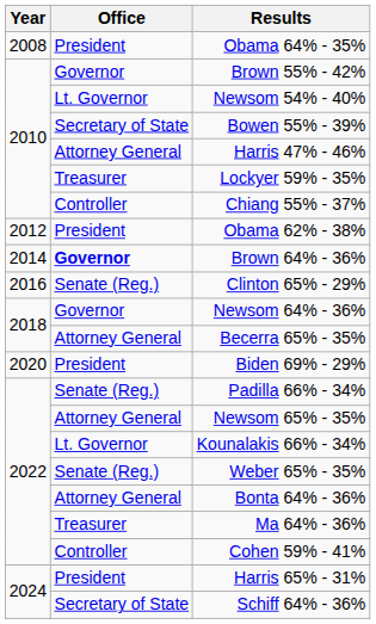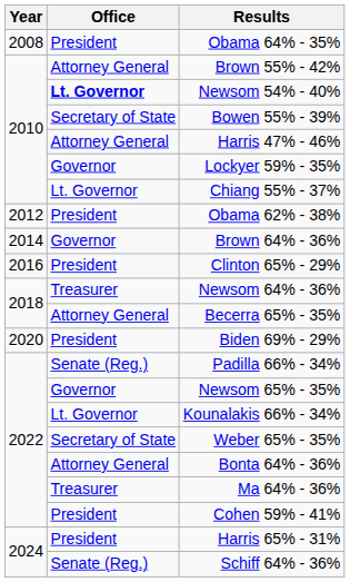Brown 55% - 42% | Office: Governor -> Attorney General
Newsom 54% - 40% | Office: normal -> bold
Lockyer 59% - 35% | Office: Treasurer -> Governor
Chiang 55% - 37% | Office: Controller -> Lt. Governor
Brown 64% - 36% | Office: bold -> normal
Clinton 65% - 29% | Office: Senate (Reg.) -> President
Newsom 64% - 36% | Office: Governor -> Treasurer
Newsom 65% - 35% | Office: Attorney General -> Governor
Weber 65% - 35% | Office: Senate (Reg.) -> Secretary of State
Cohen 59% - 41% | Office: Controller -> President
Schiff 64% - 36% | Office: Secretary of State -> Senate (Reg.)
